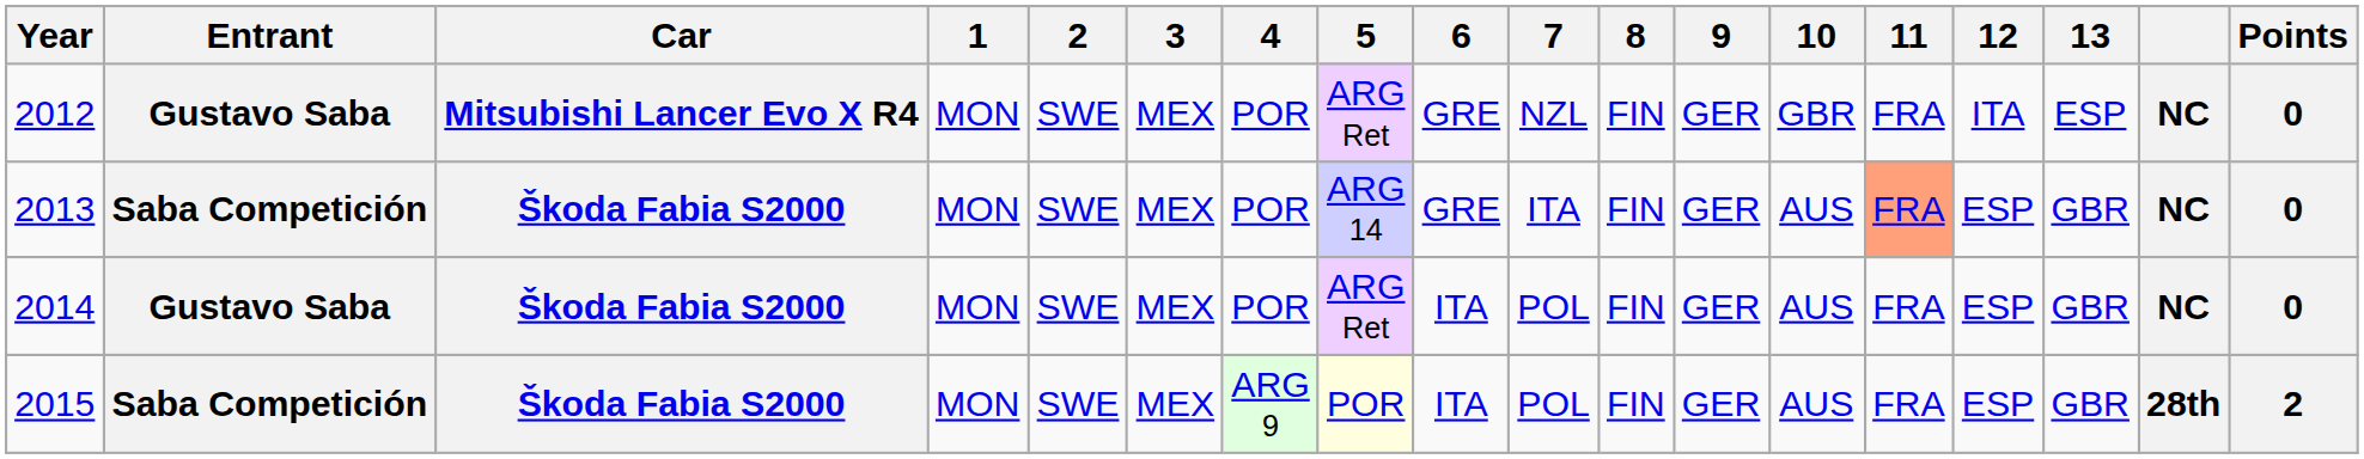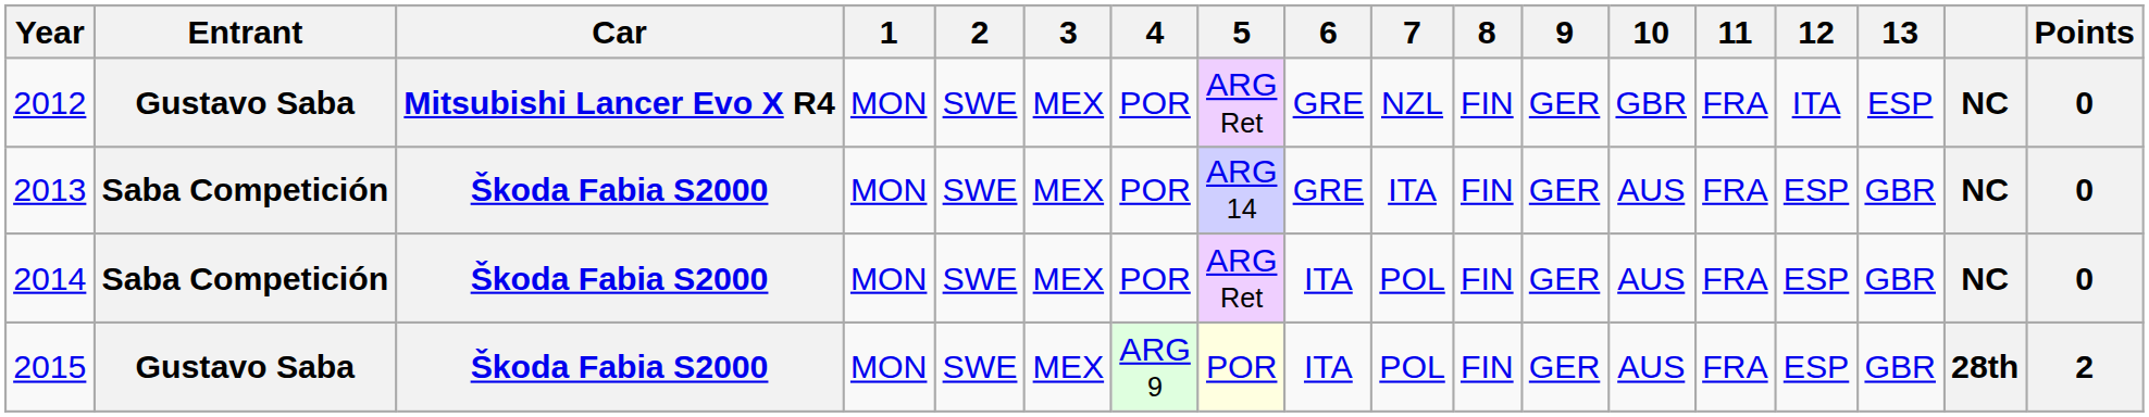2013 | 11: lightsalmon background -> no background
2014 | Entrant: Gustavo Saba -> Saba Competición
2015 | Entrant: Saba Competición -> Gustavo Saba
